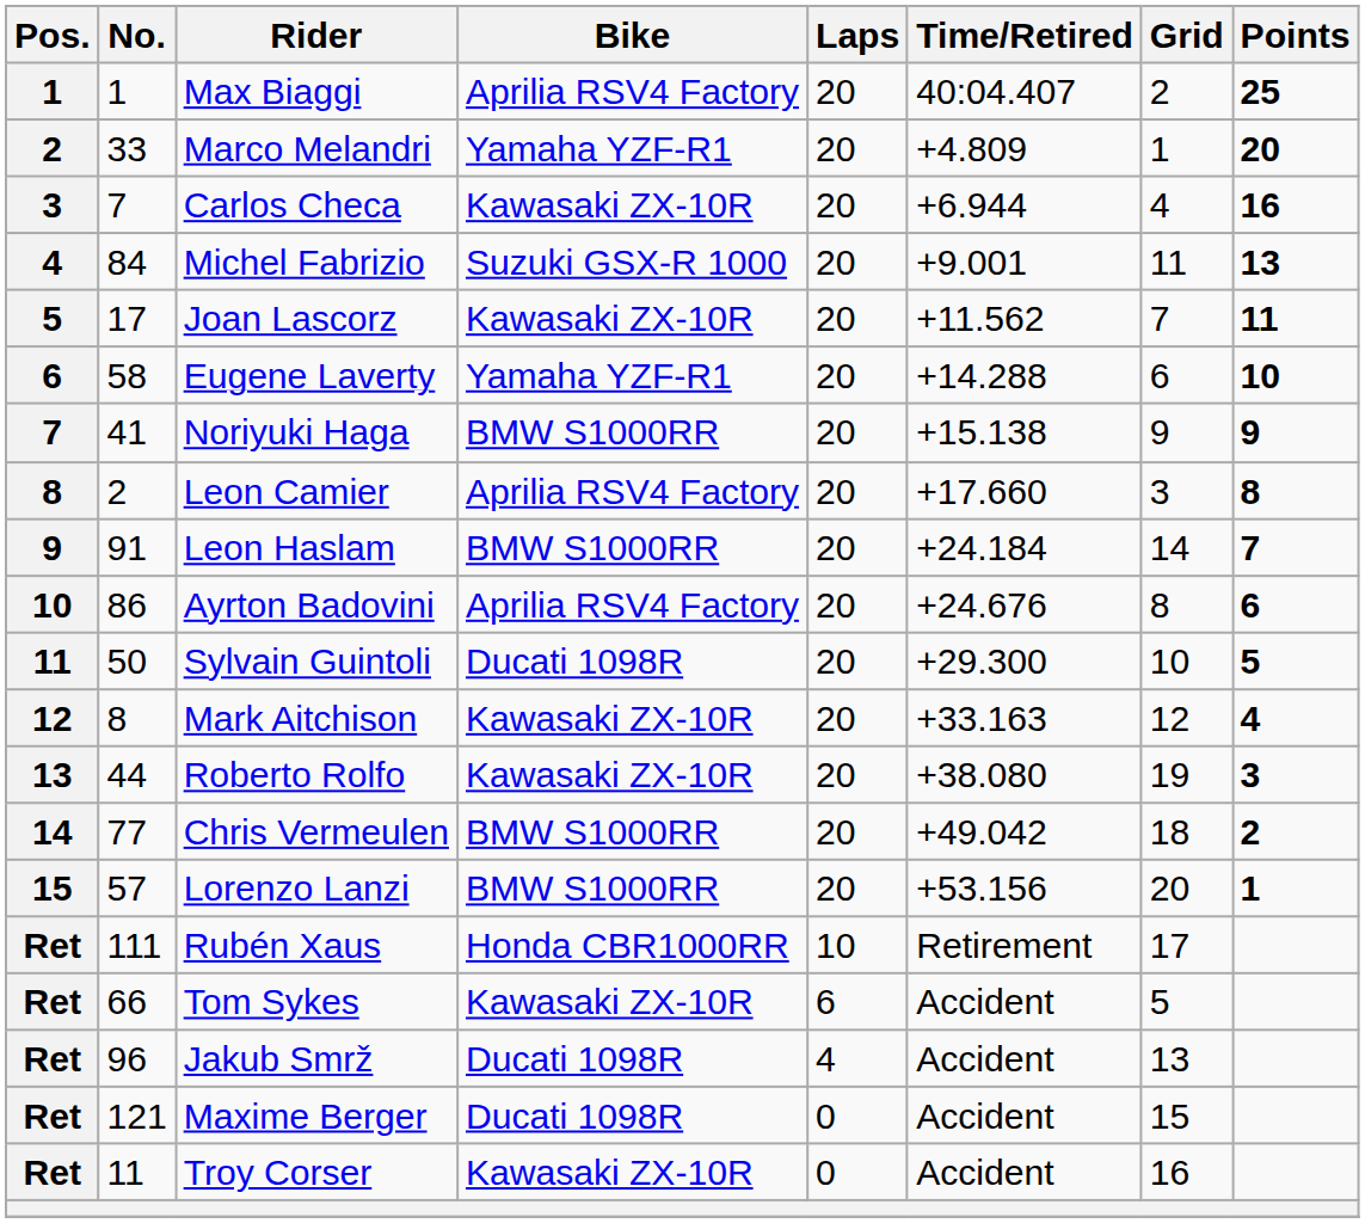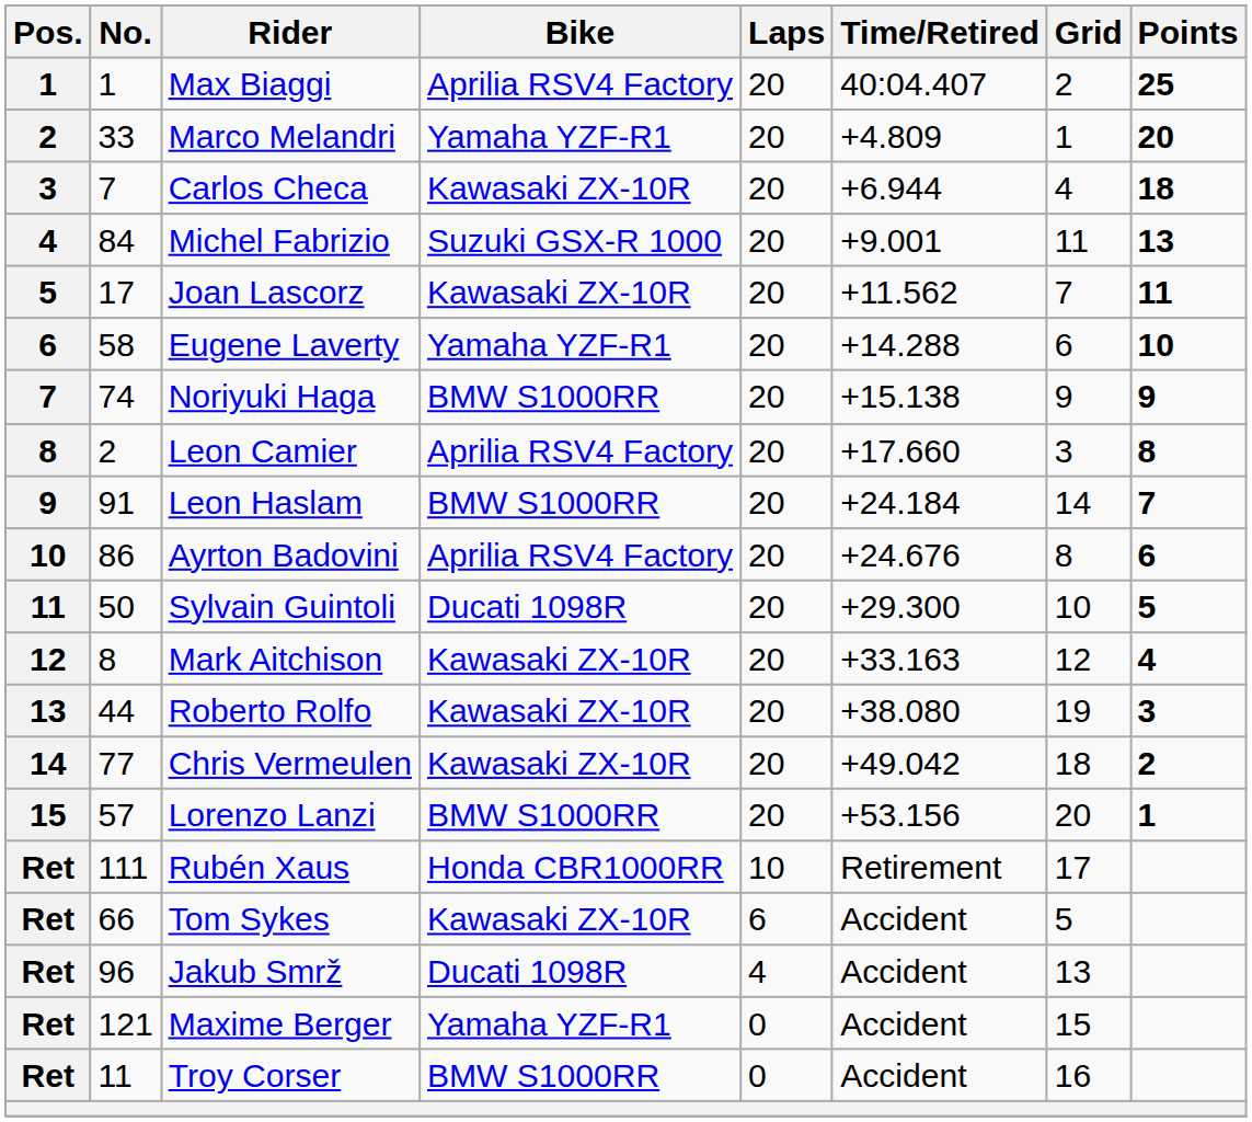Carlos Checa | Points: 16 -> 18
Noriyuki Haga | No.: 41 -> 74
Chris Vermeulen | Bike: BMW S1000RR -> Kawasaki ZX-10R
Maxime Berger | Bike: Ducati 1098R -> Yamaha YZF-R1
Troy Corser | Bike: Kawasaki ZX-10R -> BMW S1000RR
